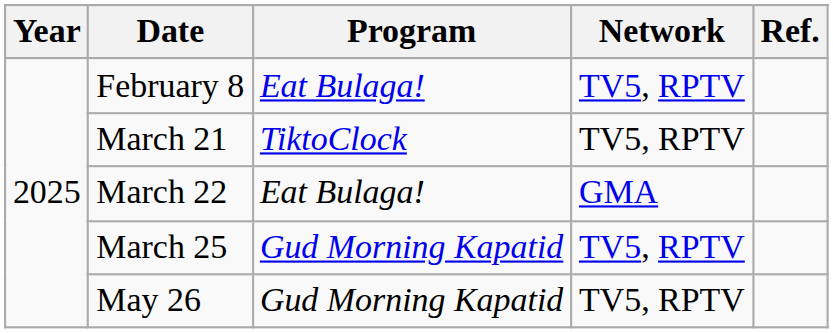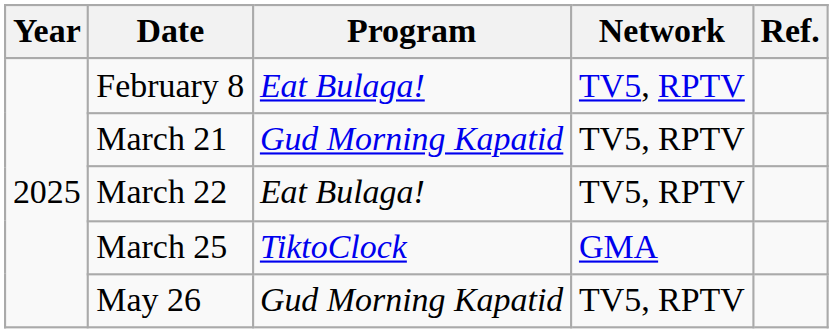March 21 | Program: TiktoClock -> Gud Morning Kapatid
March 22 | Network: GMA -> TV5, RPTV
March 25 | Program: Gud Morning Kapatid -> TiktoClock
March 25 | Network: TV5, RPTV -> GMA
